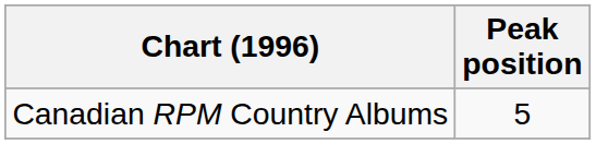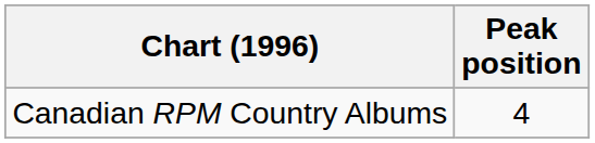Canadian RPM Country Albums | Peak position: 5 -> 4
